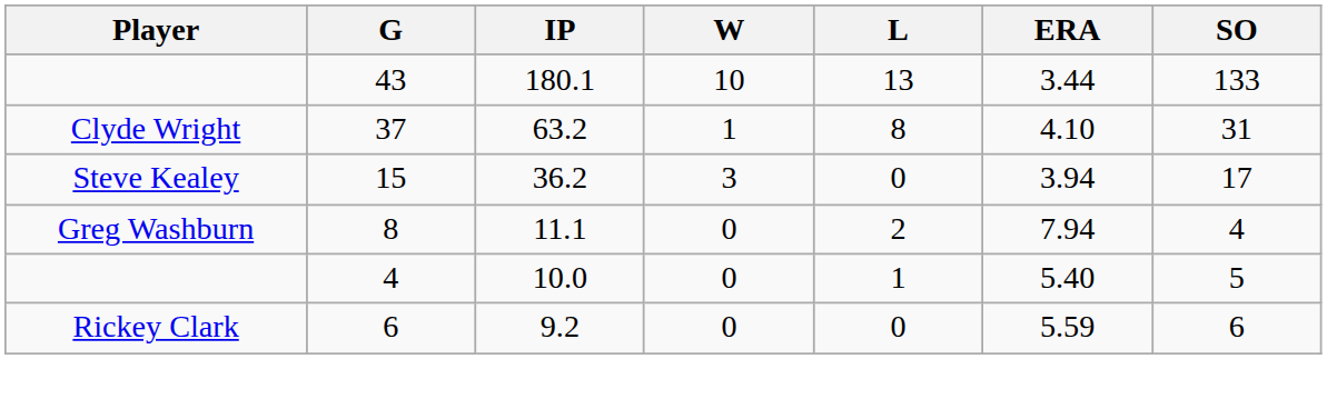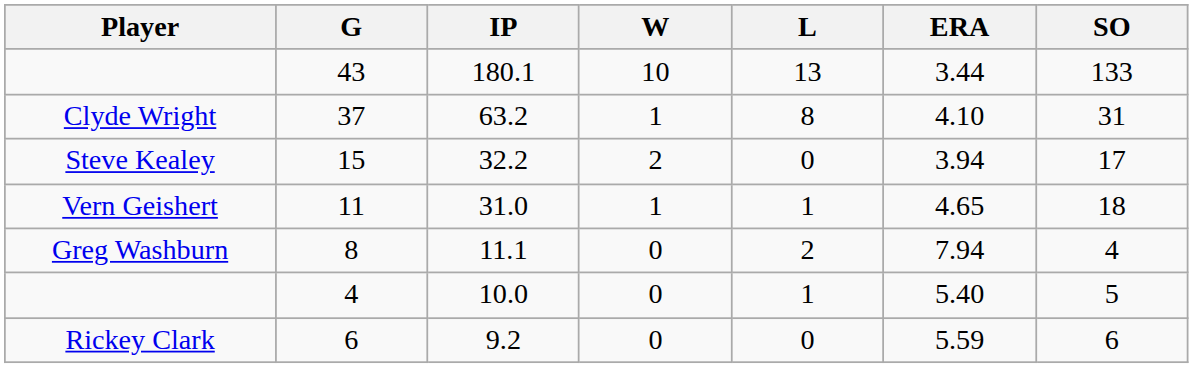15 | IP: 36.2 -> 32.2
15 | W: 3 -> 2
+ row: Vern Geishert | 11 | 31.0 | 1 | 1 | 4.65 | 18
